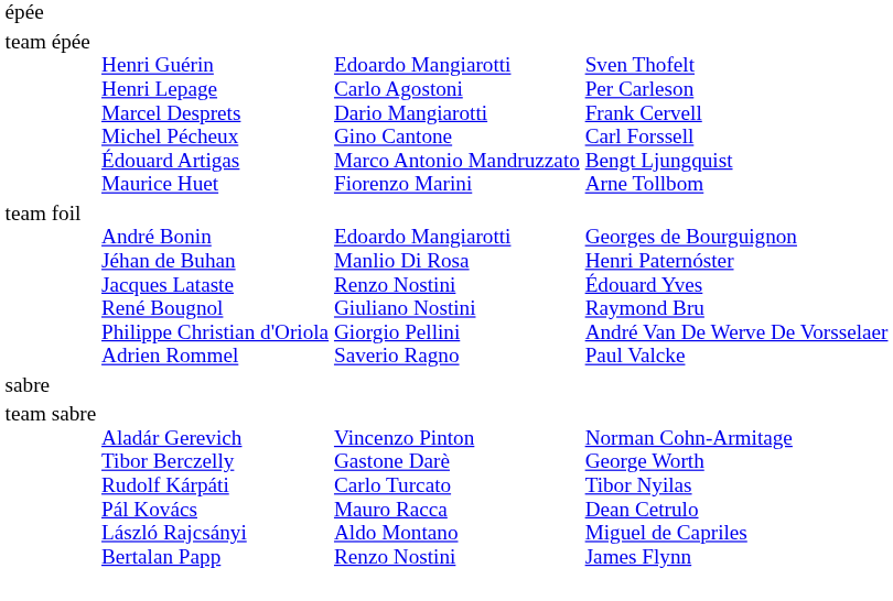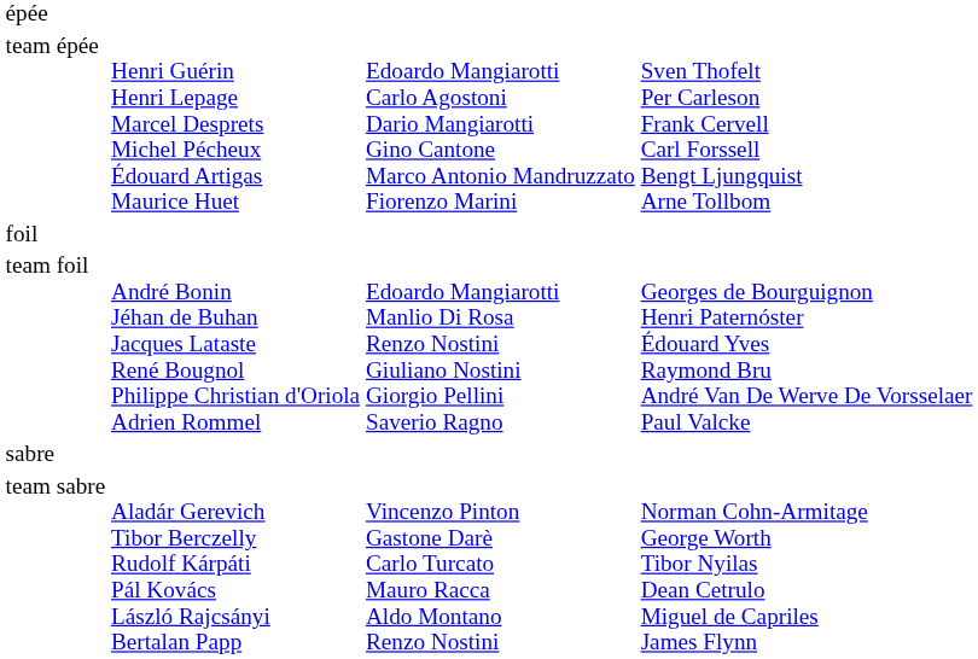+ row: foil
